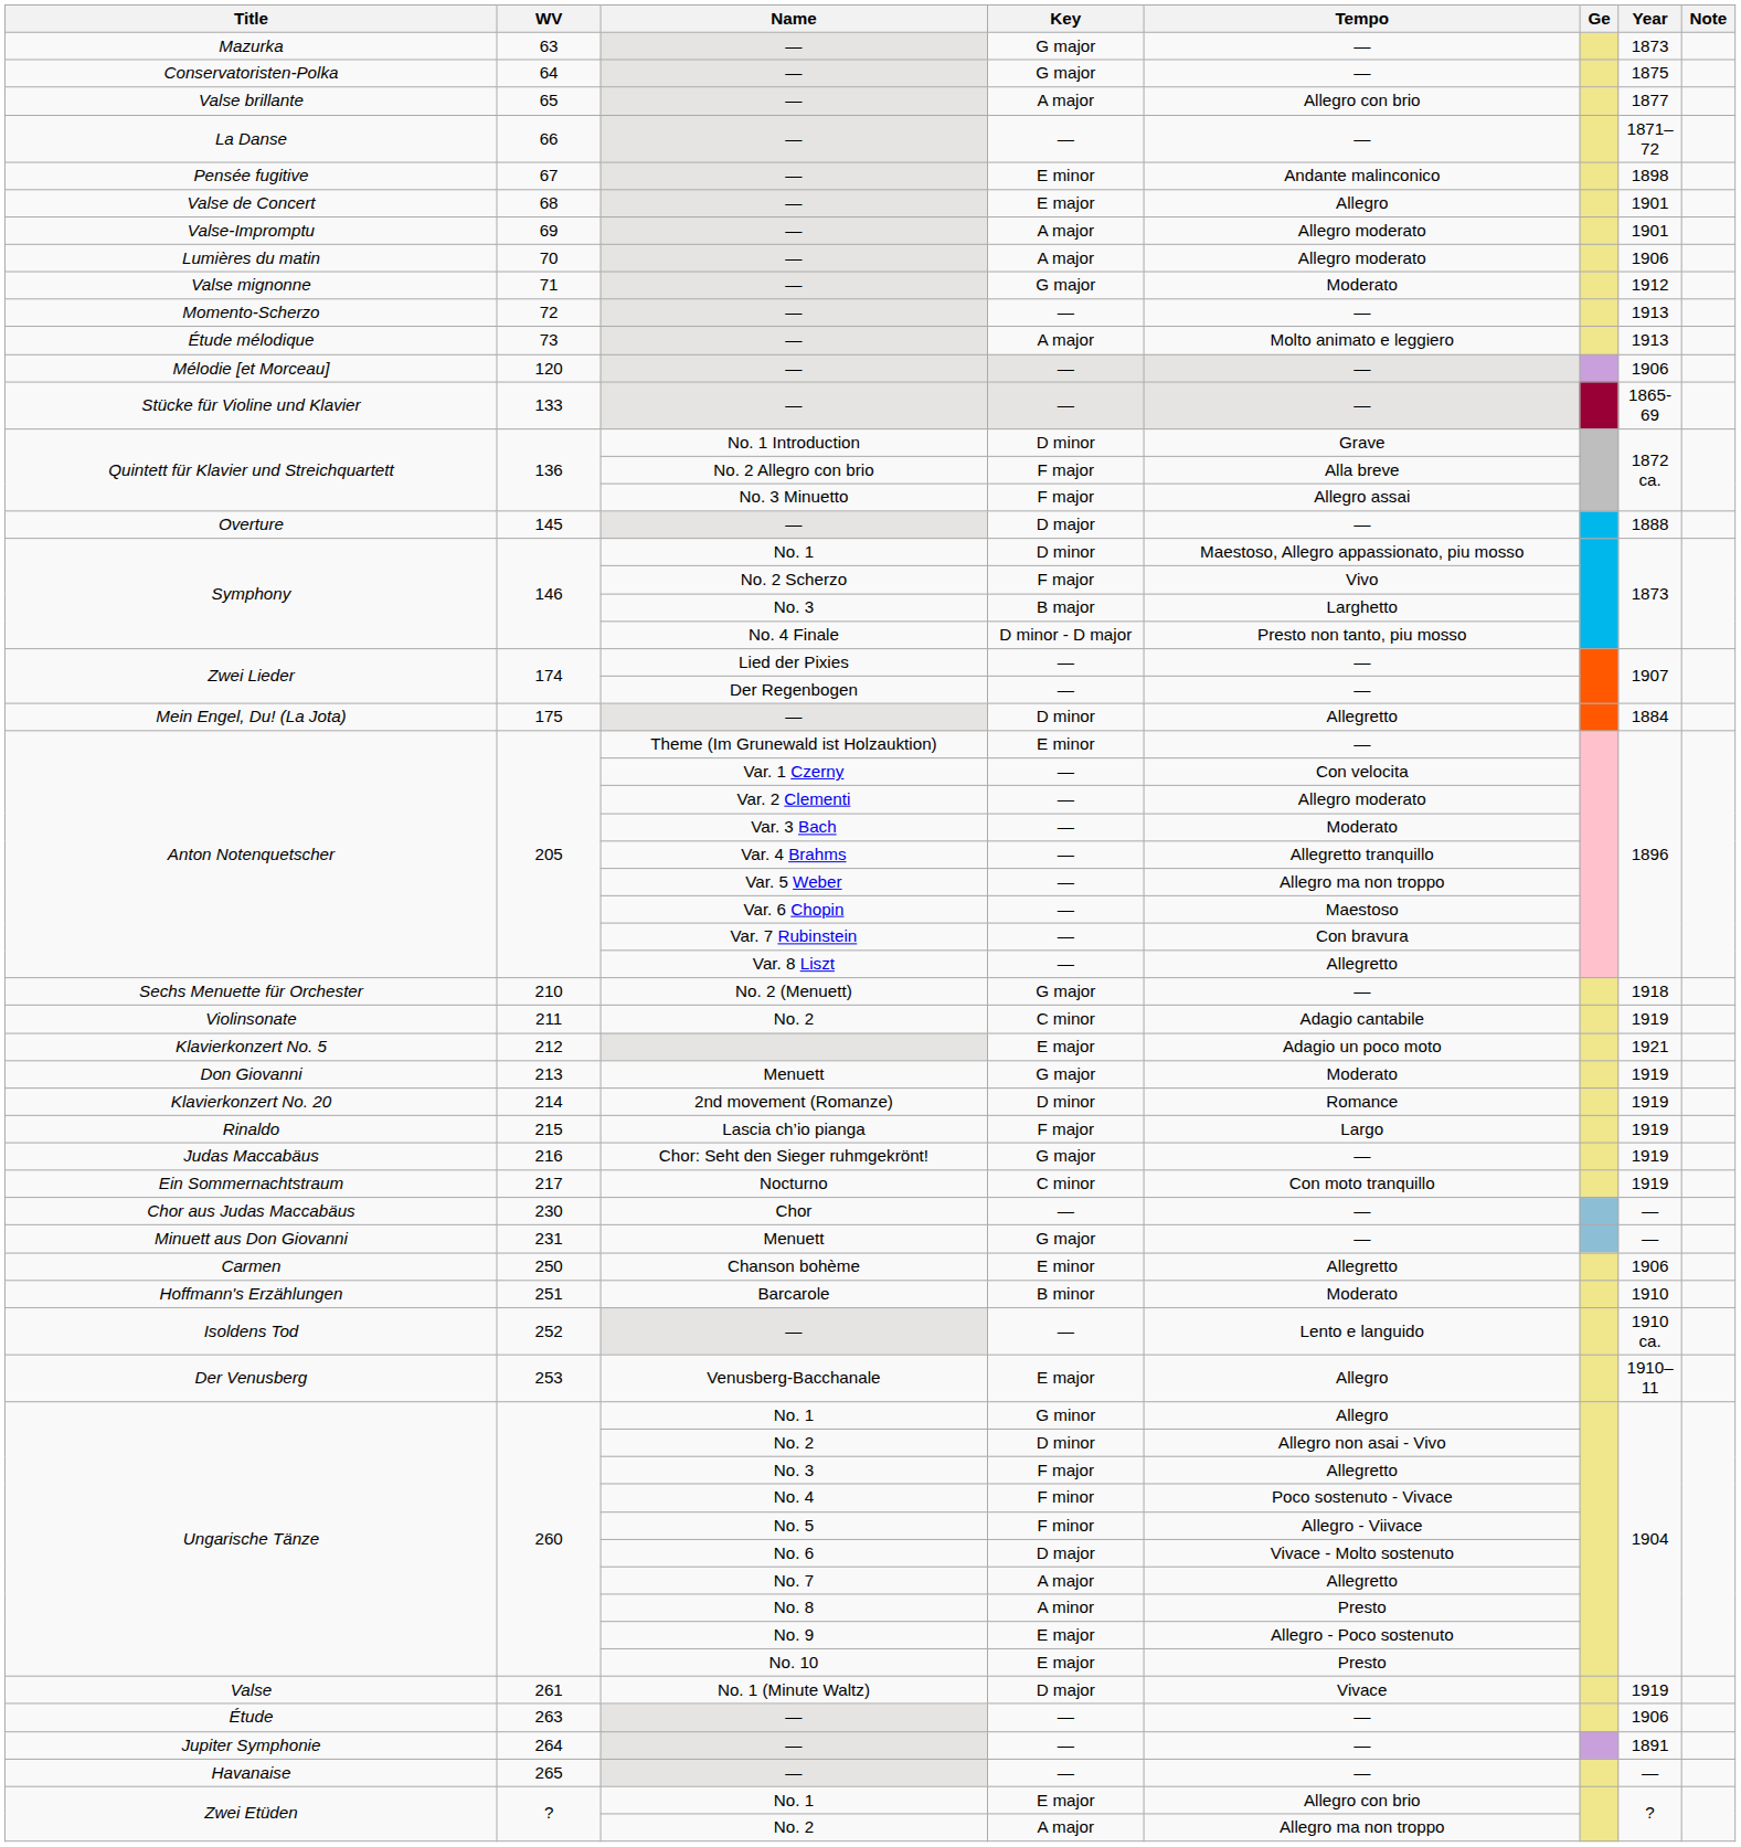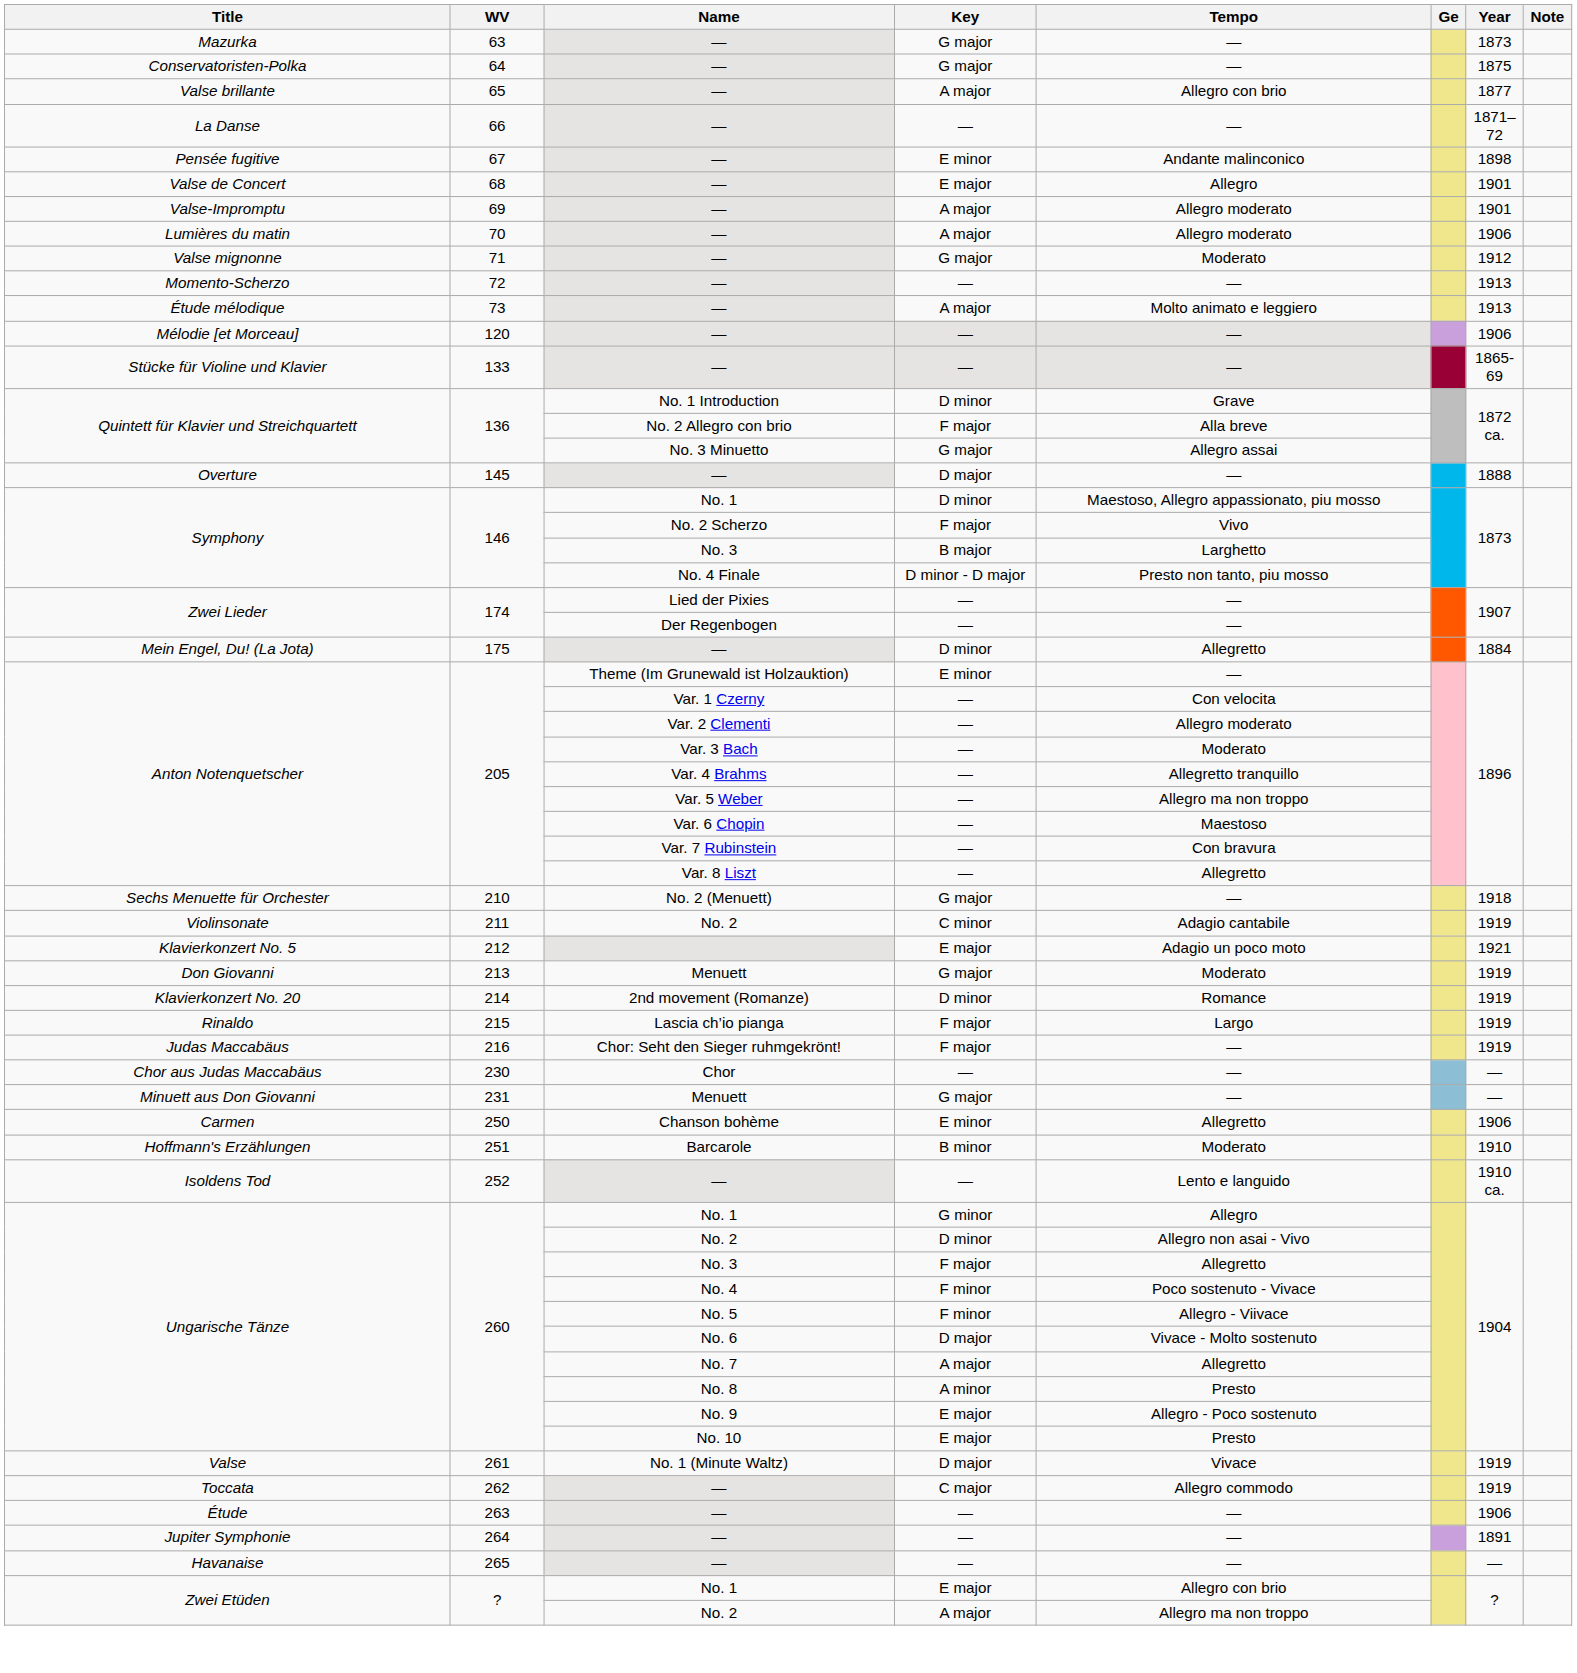Quintett für Klavier und Streichquartett / No. 3 Minuetto | Key: F major -> G major
Judas Maccabäus | Key: G major -> F major
- row: Ein Sommernachtstraum | 217 | Nocturno | C minor | Con moto tranquillo | 1919
- row: Der Venusberg | 253 | Venusberg-Bacchanale | E major | Allegro | 1910–11
+ row: Toccata | 262 | — | C major | Allegro commodo | 1919
